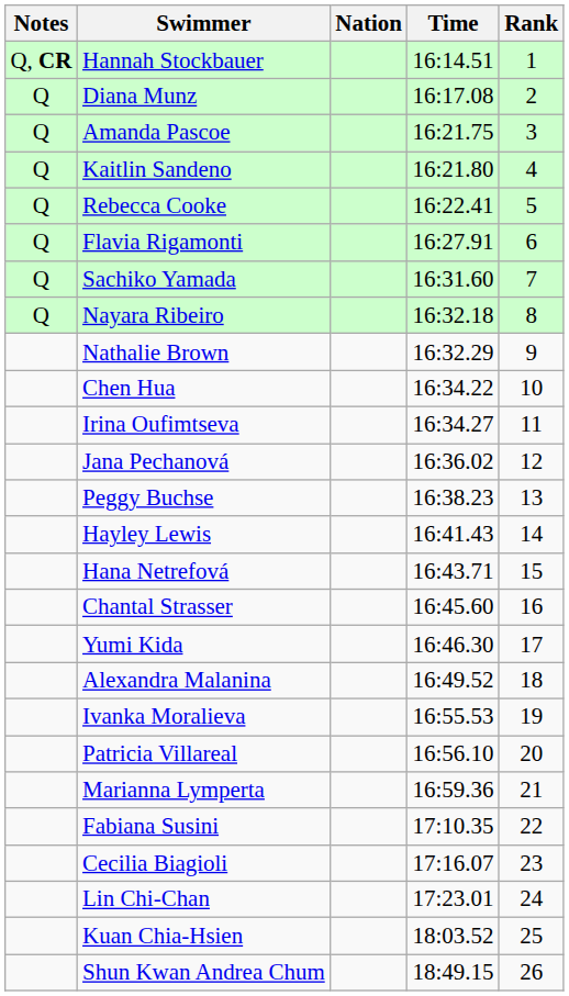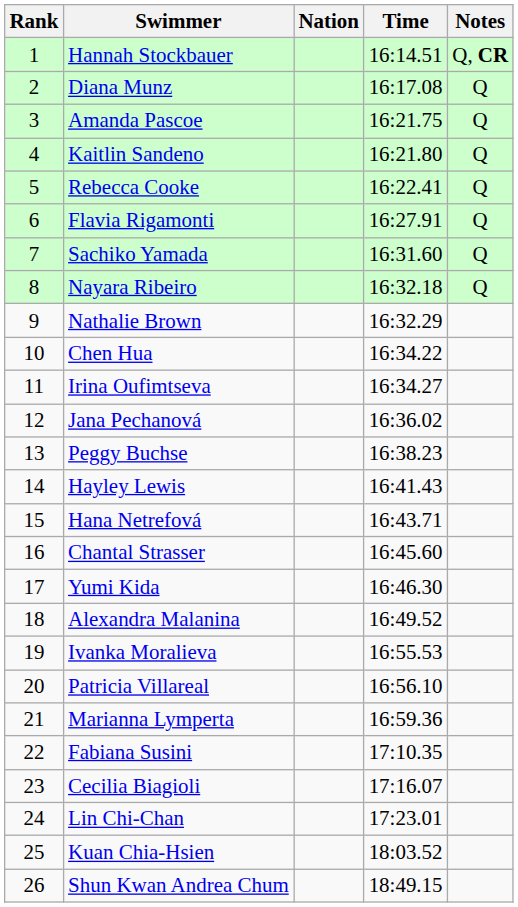columns swapped: Rank <-> Notes
